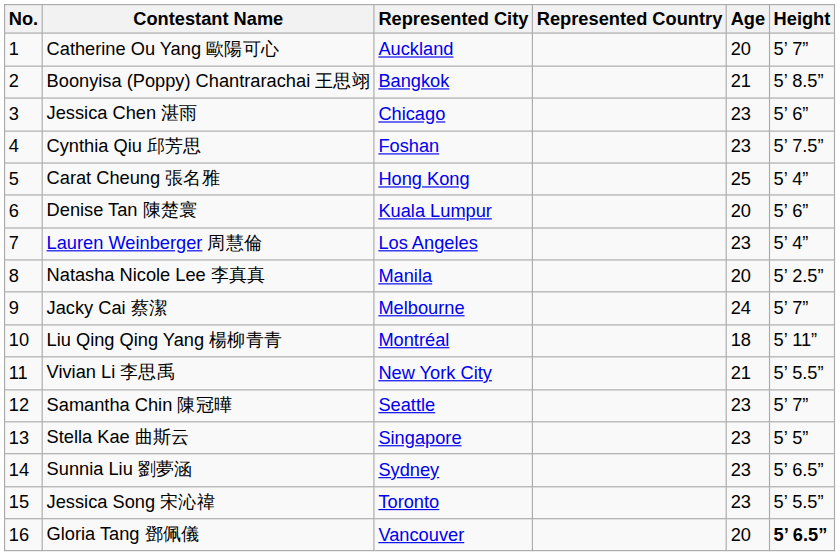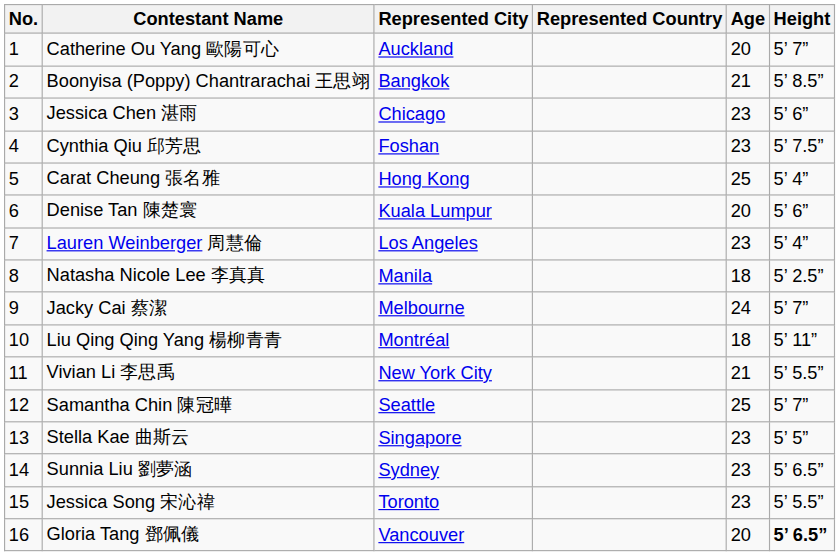Natasha Nicole Lee 李真真 | Age: 20 -> 18
Samantha Chin 陳冠曄 | Age: 23 -> 25
